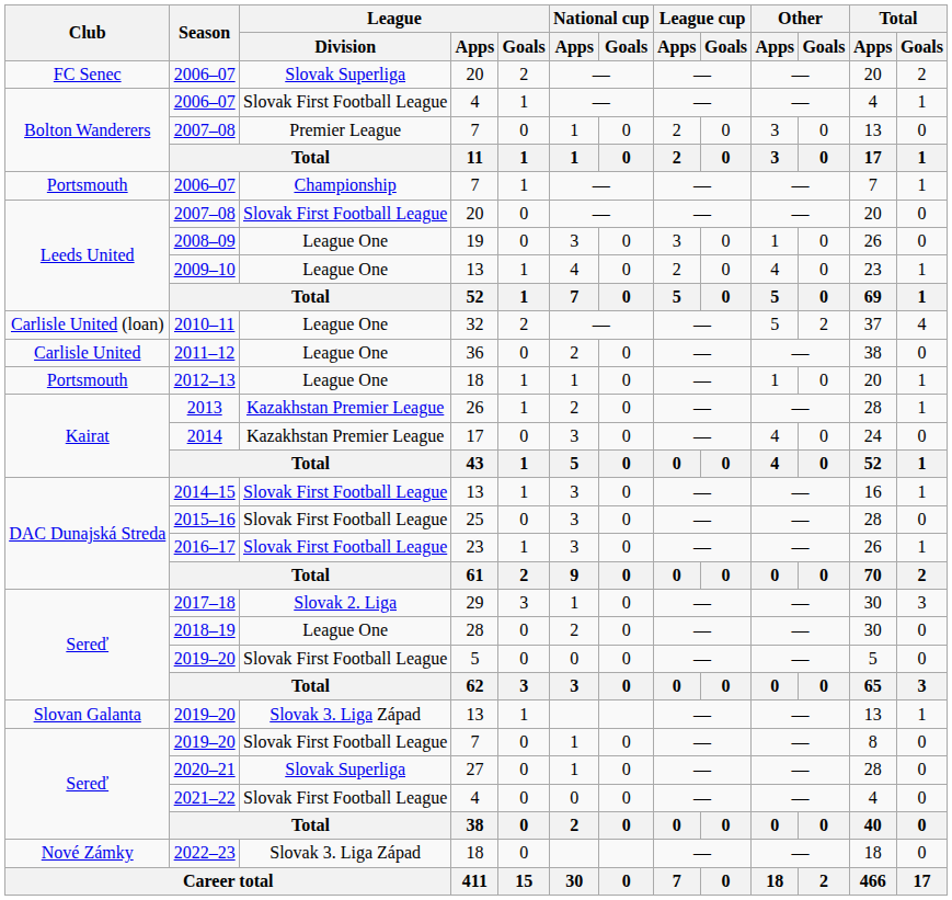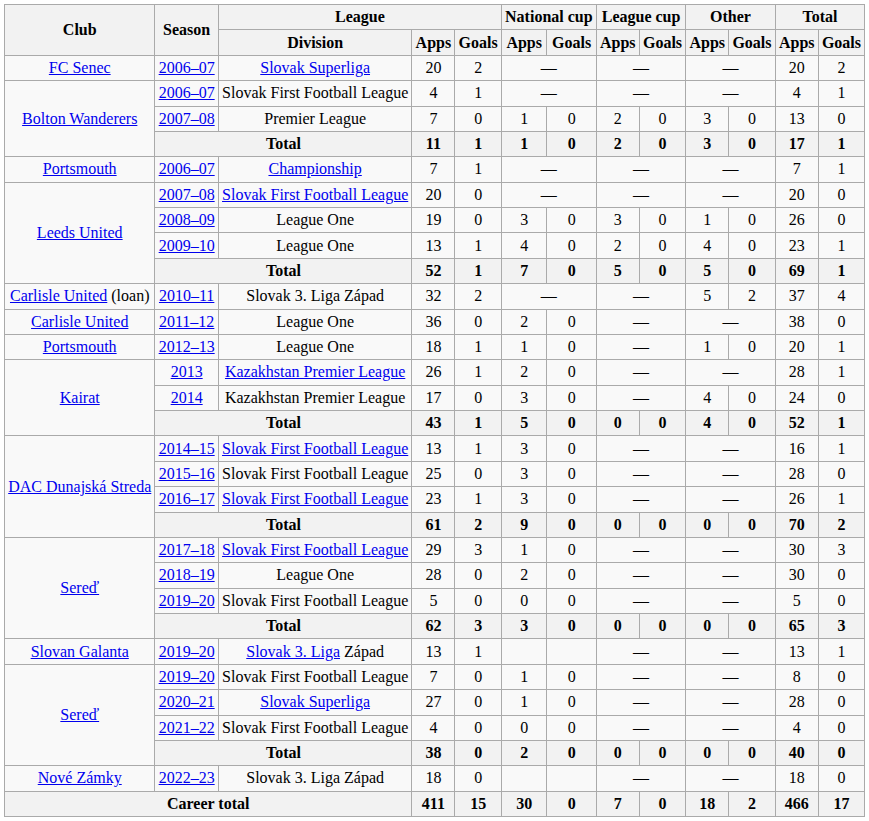2010–11 | League / Division: League One -> Slovak 3. Liga Západ
2017–18 | League / Division: Slovak 2. Liga -> Slovak First Football League
